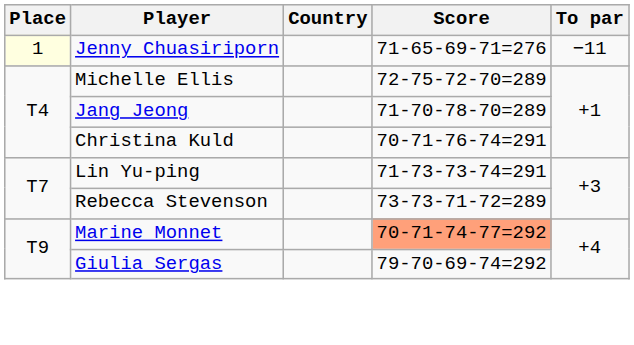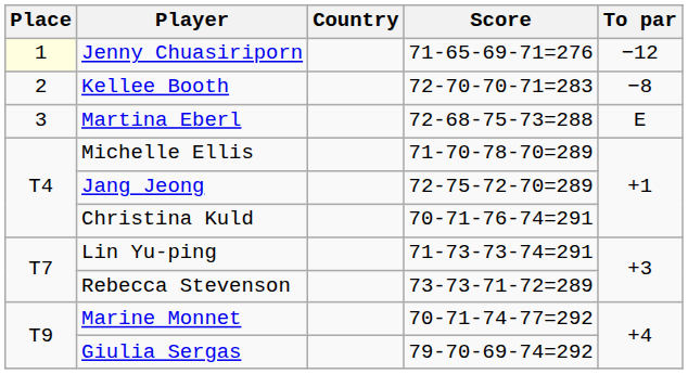Jenny Chuasiriporn | To par: −11 -> −12
+ row: 2 | Kellee Booth | 72-70-70-71=283 | −8
+ row: 3 | Martina Eberl | 72-68-75-73=288 | E
Michelle Ellis | Score: 72-75-72-70=289 -> 71-70-78-70=289
Jang Jeong | Score: 71-70-78-70=289 -> 72-75-72-70=289
Marine Monnet | Score: lightsalmon background -> no background
